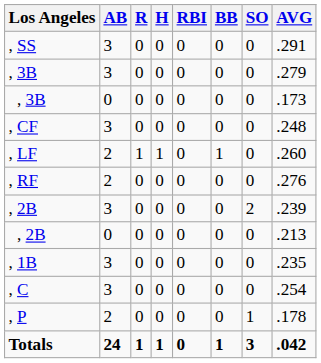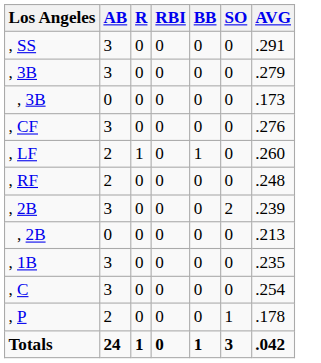- column: H | 0 | 0 | 0 | 0 | 1 | 0 | 0 | 0 | 0 | 0 | 0 | 1
, CF | AVG: .248 -> .276
, RF | AVG: .276 -> .248
